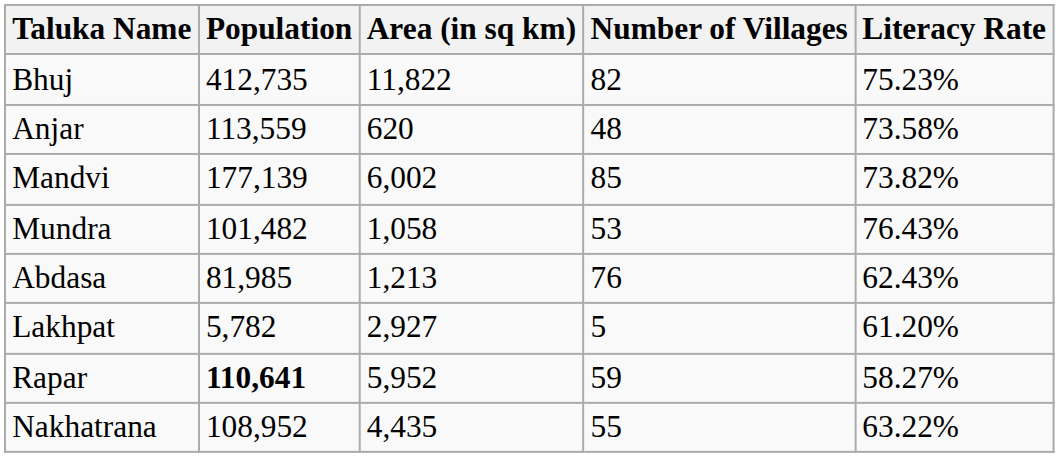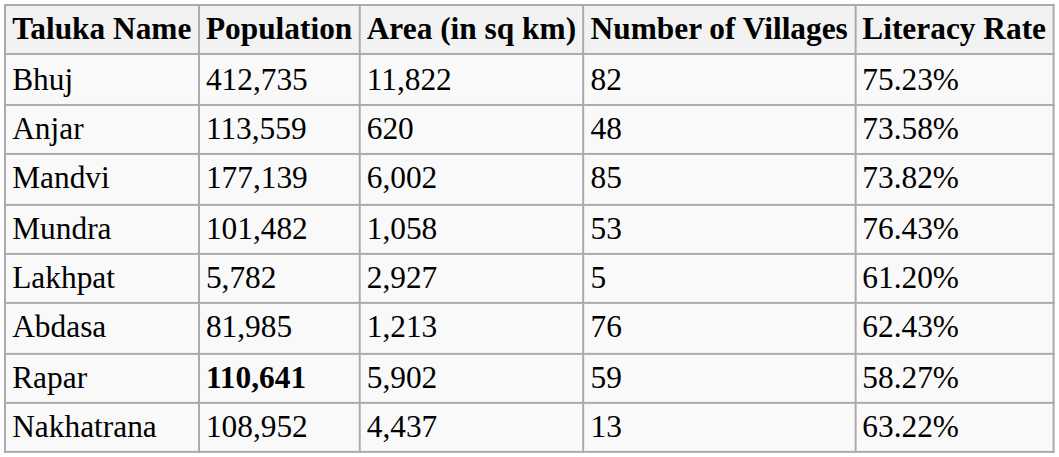rows swapped: Abdasa <-> Lakhpat
Rapar | Area (in sq km): 5,952 -> 5,902
Nakhatrana | Area (in sq km): 4,435 -> 4,437
Nakhatrana | Number of Villages: 55 -> 13
